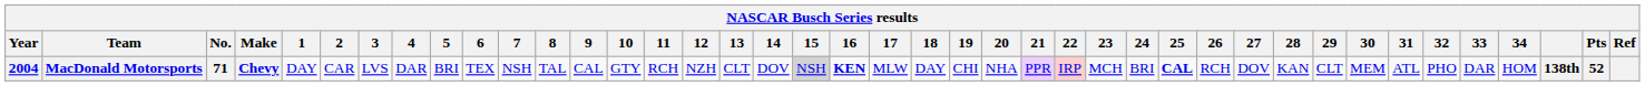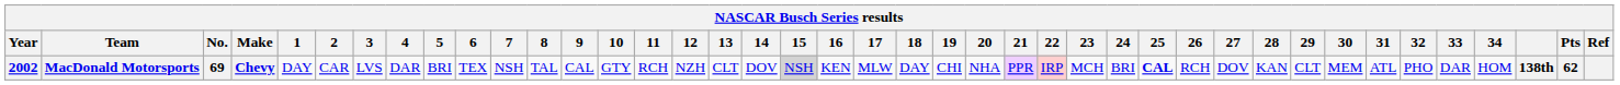MacDonald Motorsports | Year: 2004 -> 2002
MacDonald Motorsports | No.: 71 -> 69
MacDonald Motorsports | 16: bold -> normal
MacDonald Motorsports | Pts: 52 -> 62
